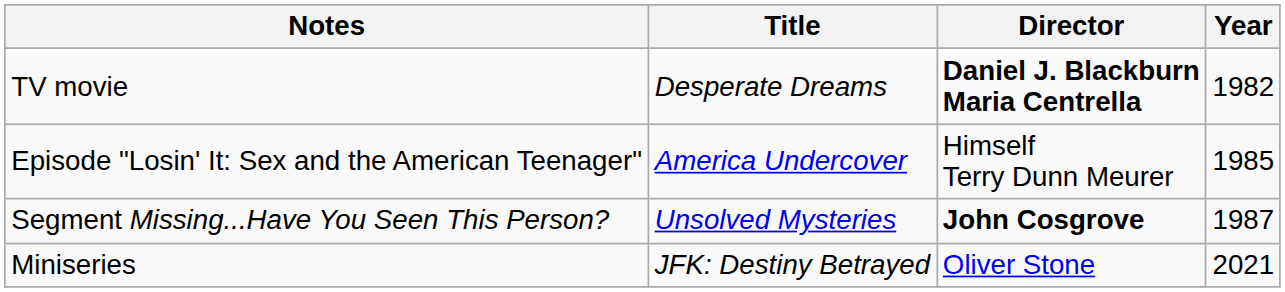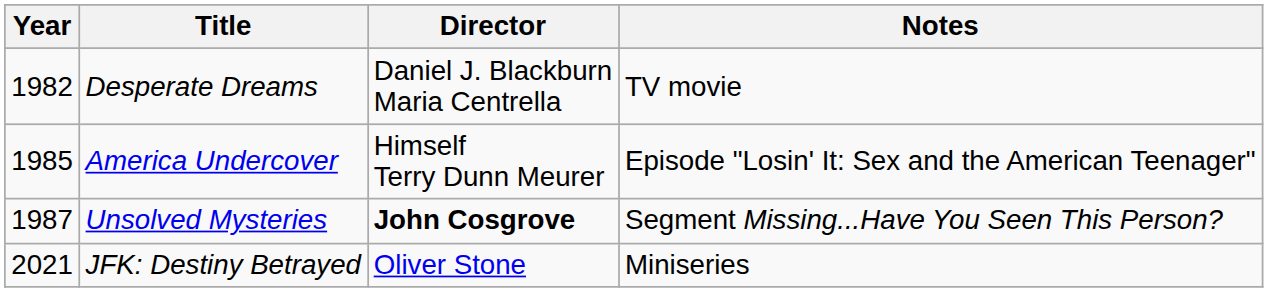columns swapped: Year <-> Notes
Desperate Dreams | Director: bold -> normal
